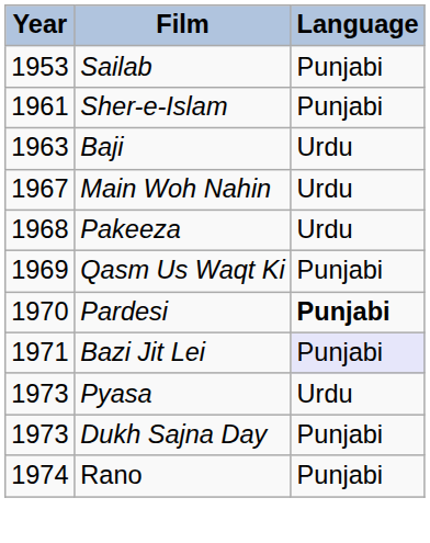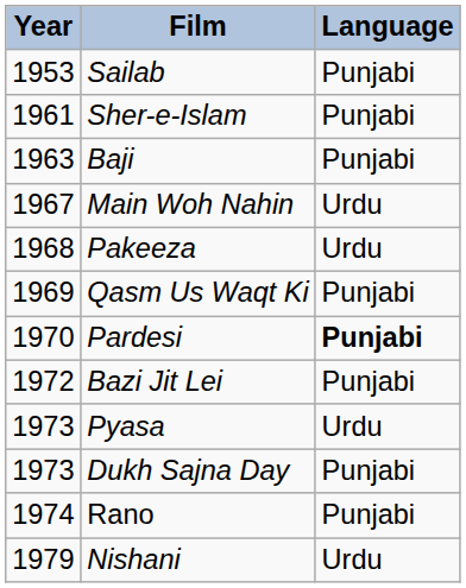Baji | Language: Urdu -> Punjabi
Bazi Jit Lei | Year: 1971 -> 1972
Bazi Jit Lei | Language: lavender background -> no background
+ row: 1979 | Nishani | Urdu
